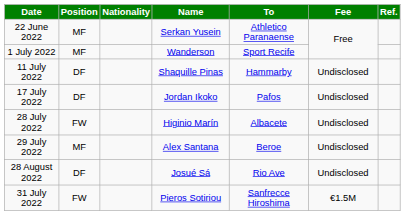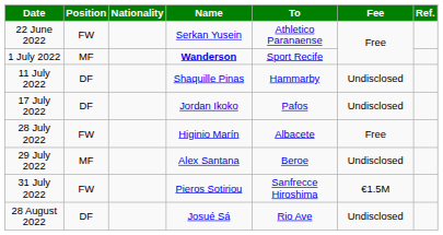22 June 2022 | Position: MF -> FW
1 July 2022 | Name: normal -> bold
28 July 2022 | Fee: Undisclosed -> Free
rows swapped: 31 July 2022 <-> 28 August 2022
